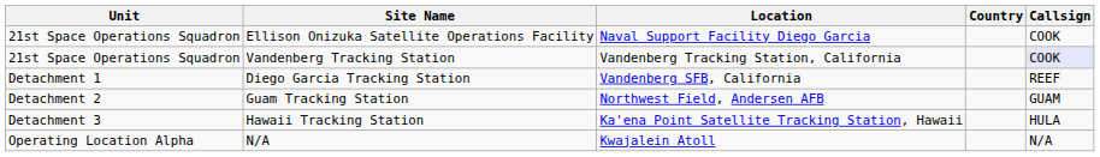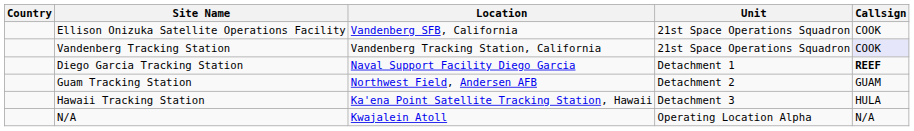columns swapped: Unit <-> Country
Ellison Onizuka Satellite Operations Facility | Location: Naval Support Facility Diego Garcia -> Vandenberg SFB, California
Diego Garcia Tracking Station | Location: Vandenberg SFB, California -> Naval Support Facility Diego Garcia
Diego Garcia Tracking Station | Callsign: normal -> bold
